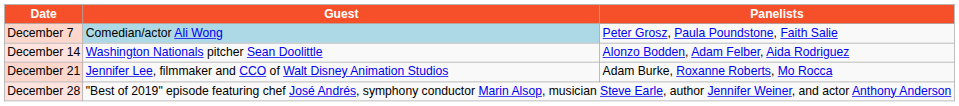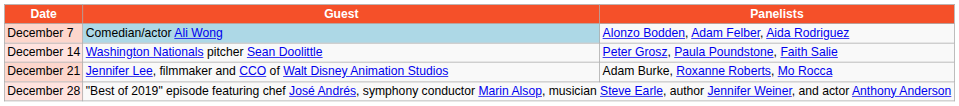December 7 | Panelists: Peter Grosz, Paula Poundstone, Faith Salie -> Alonzo Bodden, Adam Felber, Aida Rodriguez
December 14 | Panelists: Alonzo Bodden, Adam Felber, Aida Rodriguez -> Peter Grosz, Paula Poundstone, Faith Salie
